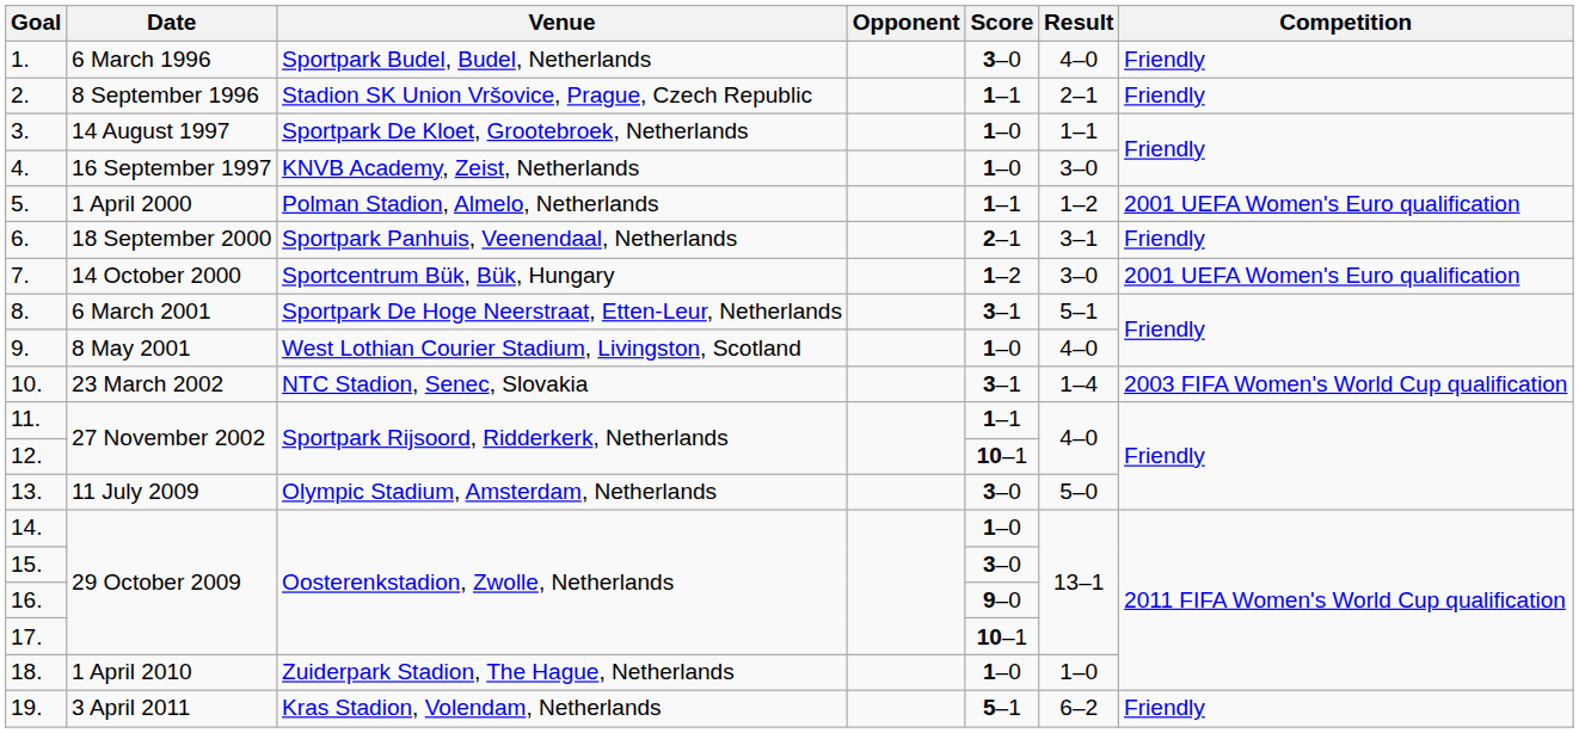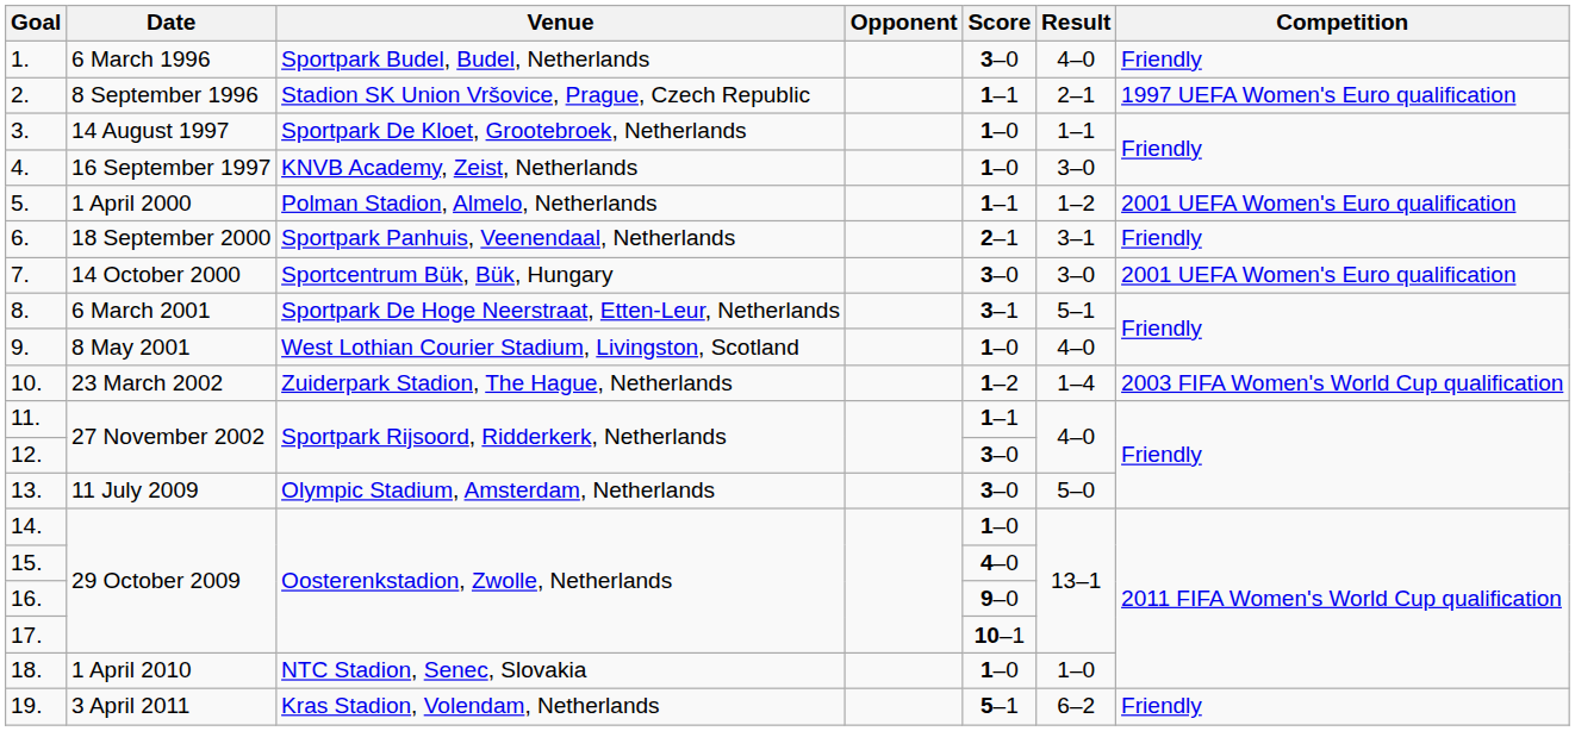2. | Competition: Friendly -> 1997 UEFA Women's Euro qualification
7. | Score: 1–2 -> 3–0
10. | Venue: NTC Stadion, Senec, Slovakia -> Zuiderpark Stadion, The Hague, Netherlands
10. | Score: 3–1 -> 1–2
12. | Score: 10–1 -> 3–0
15. | Score: 3–0 -> 4–0
18. | Venue: Zuiderpark Stadion, The Hague, Netherlands -> NTC Stadion, Senec, Slovakia
